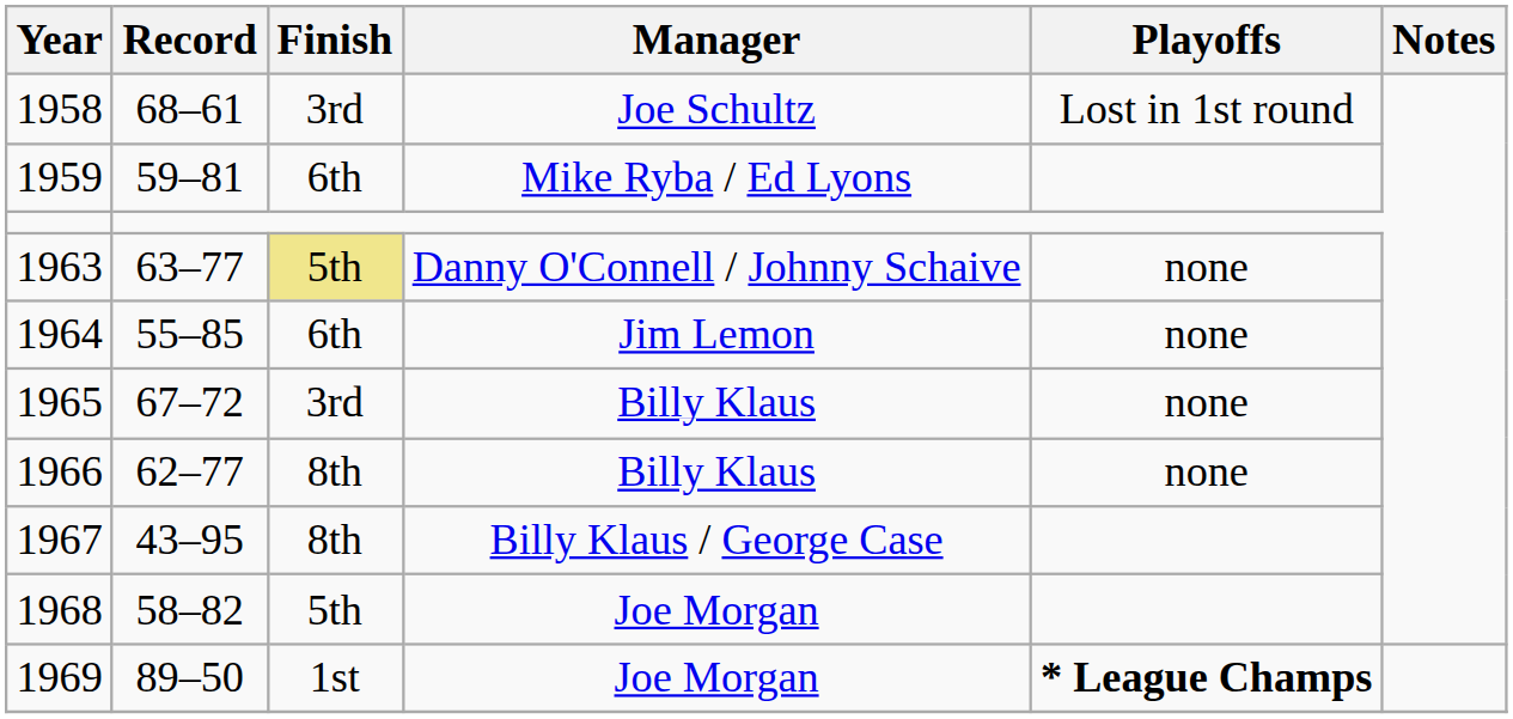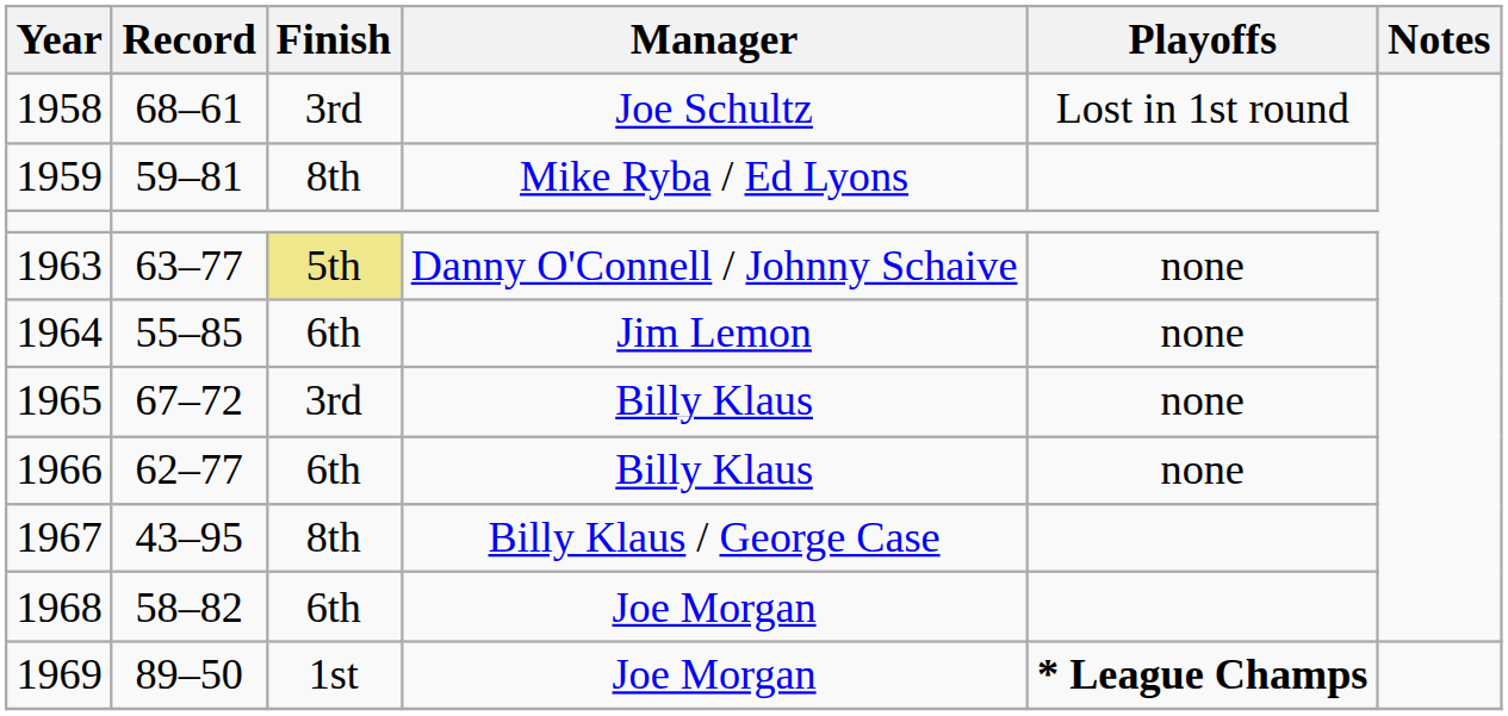1959 | Finish: 6th -> 8th
1966 | Finish: 8th -> 6th
1968 | Finish: 5th -> 6th
